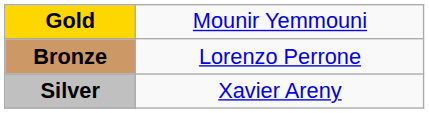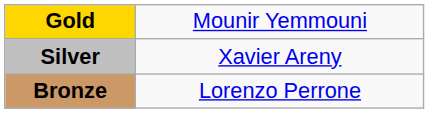rows swapped: Silver <-> Bronze
